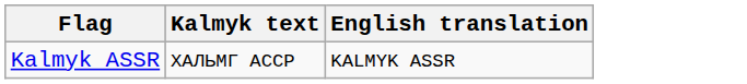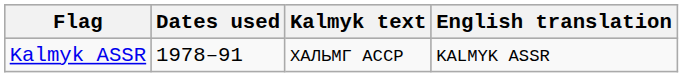+ column: Dates used | 1978–91
